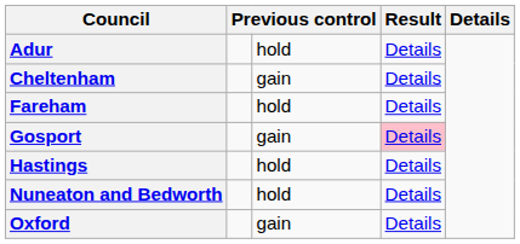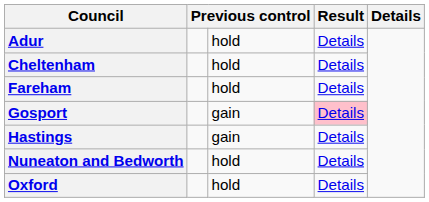Cheltenham | column 3: gain -> hold
Hastings | column 3: hold -> gain
Oxford | column 3: gain -> hold
